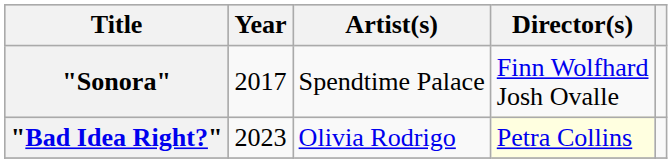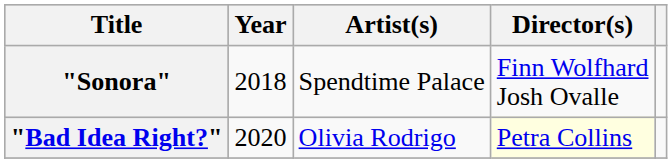"Sonora" | Year: 2017 -> 2018
"Bad Idea Right?" | Year: 2023 -> 2020
